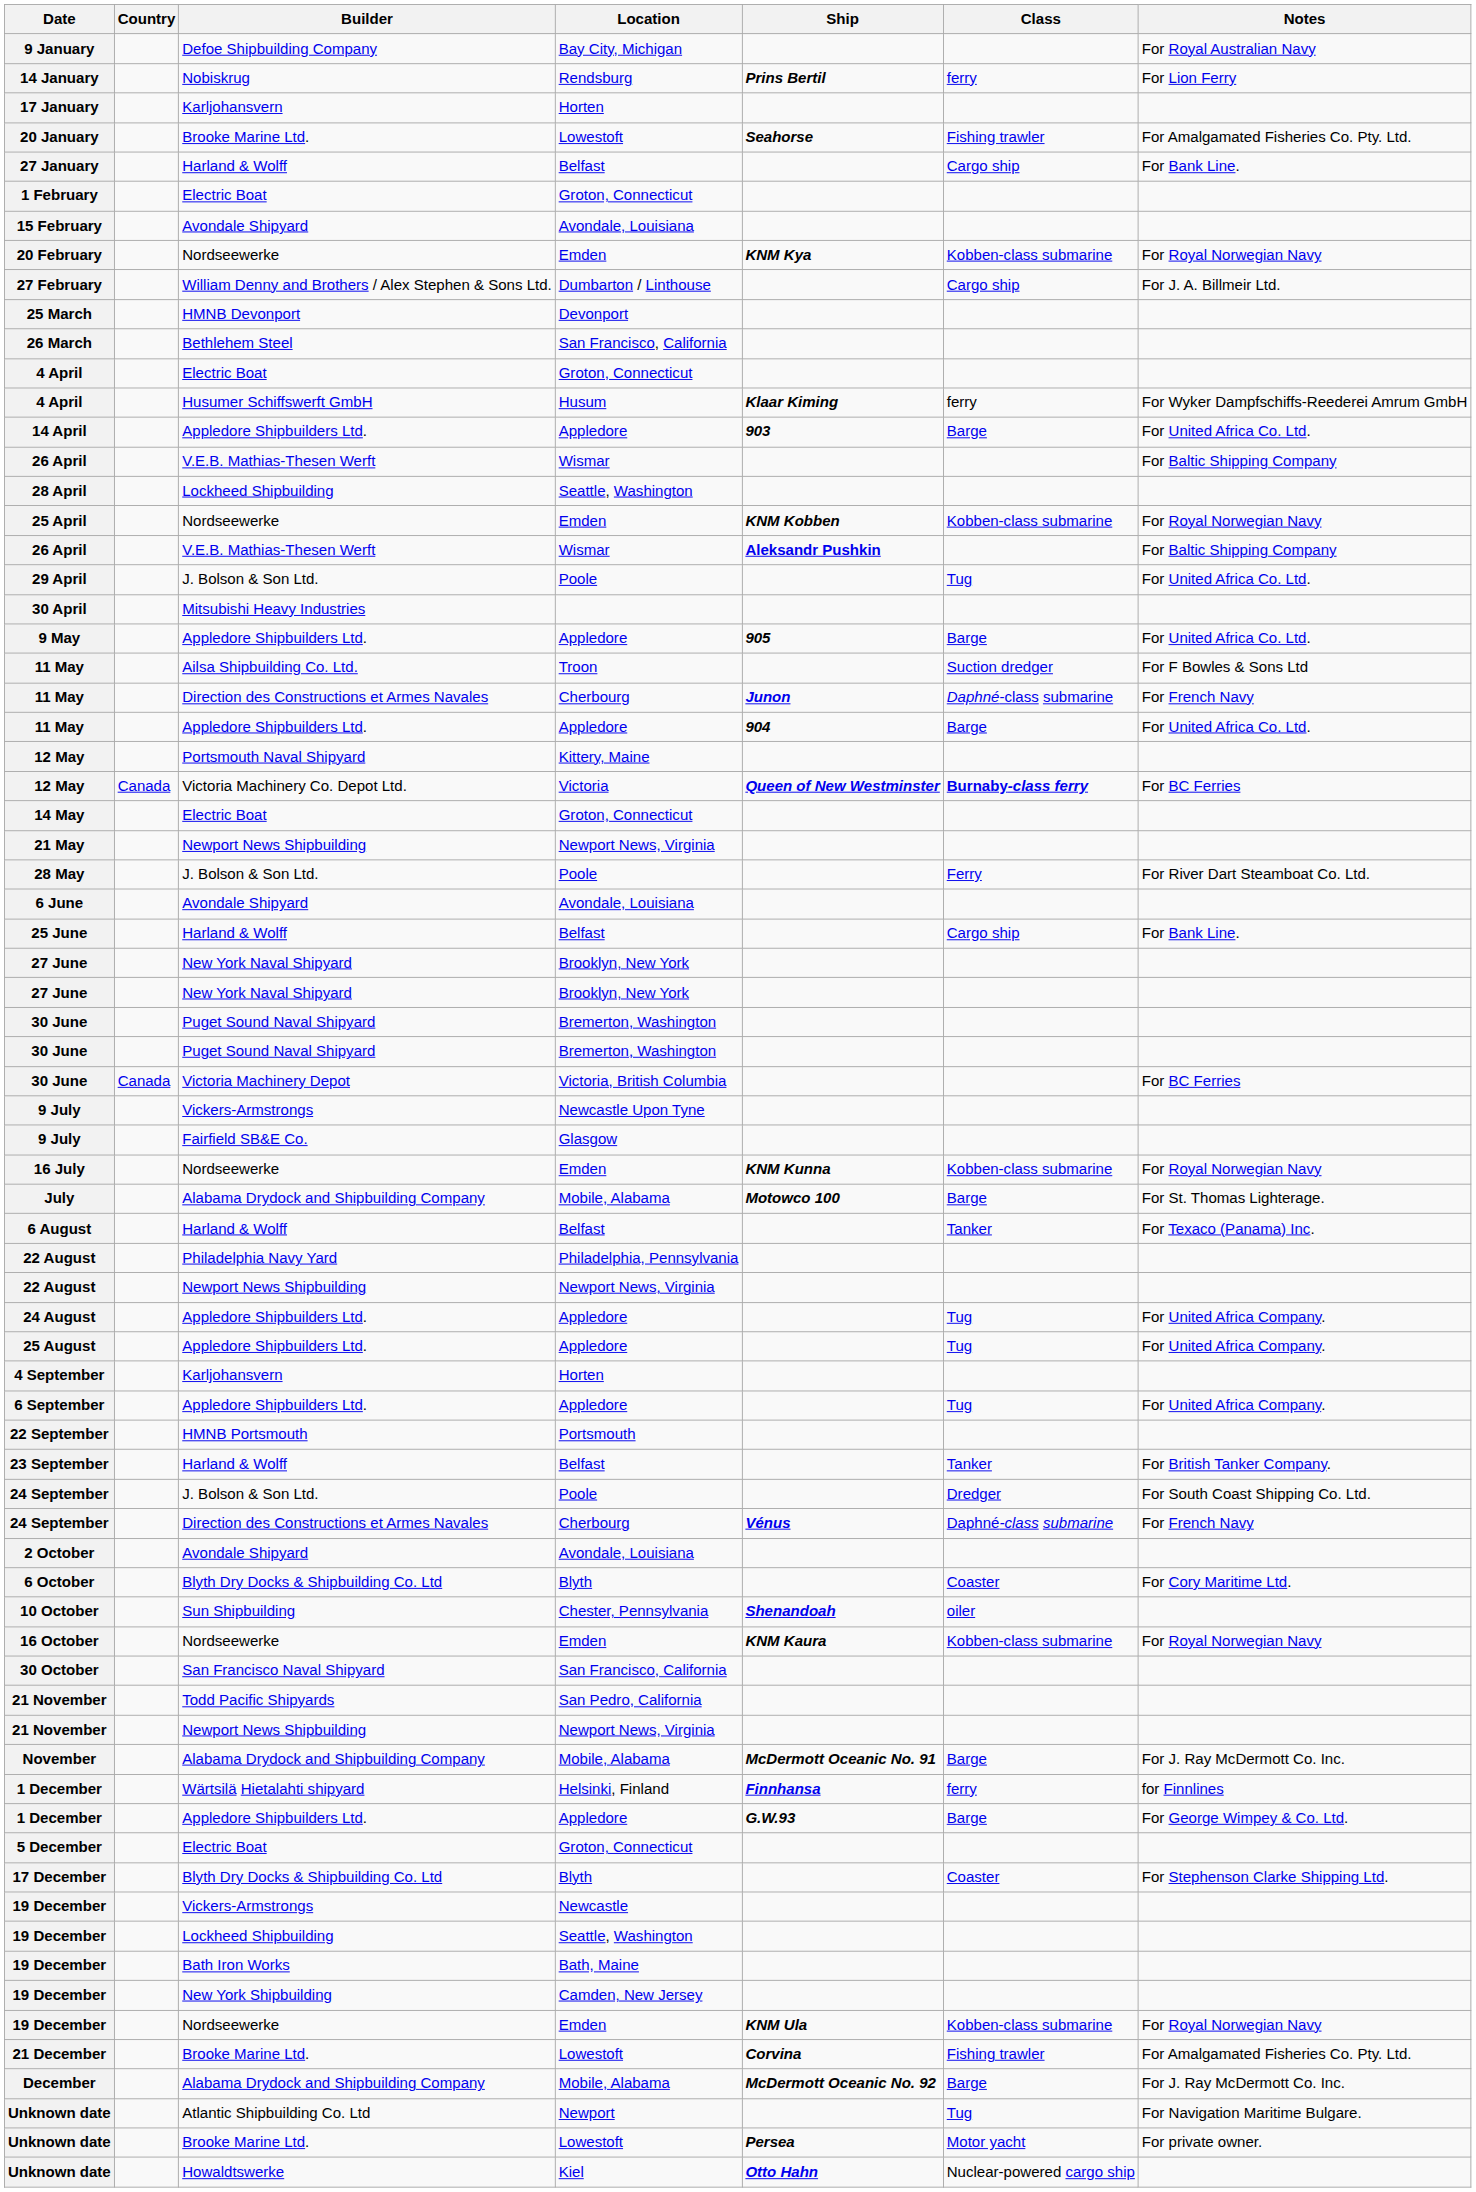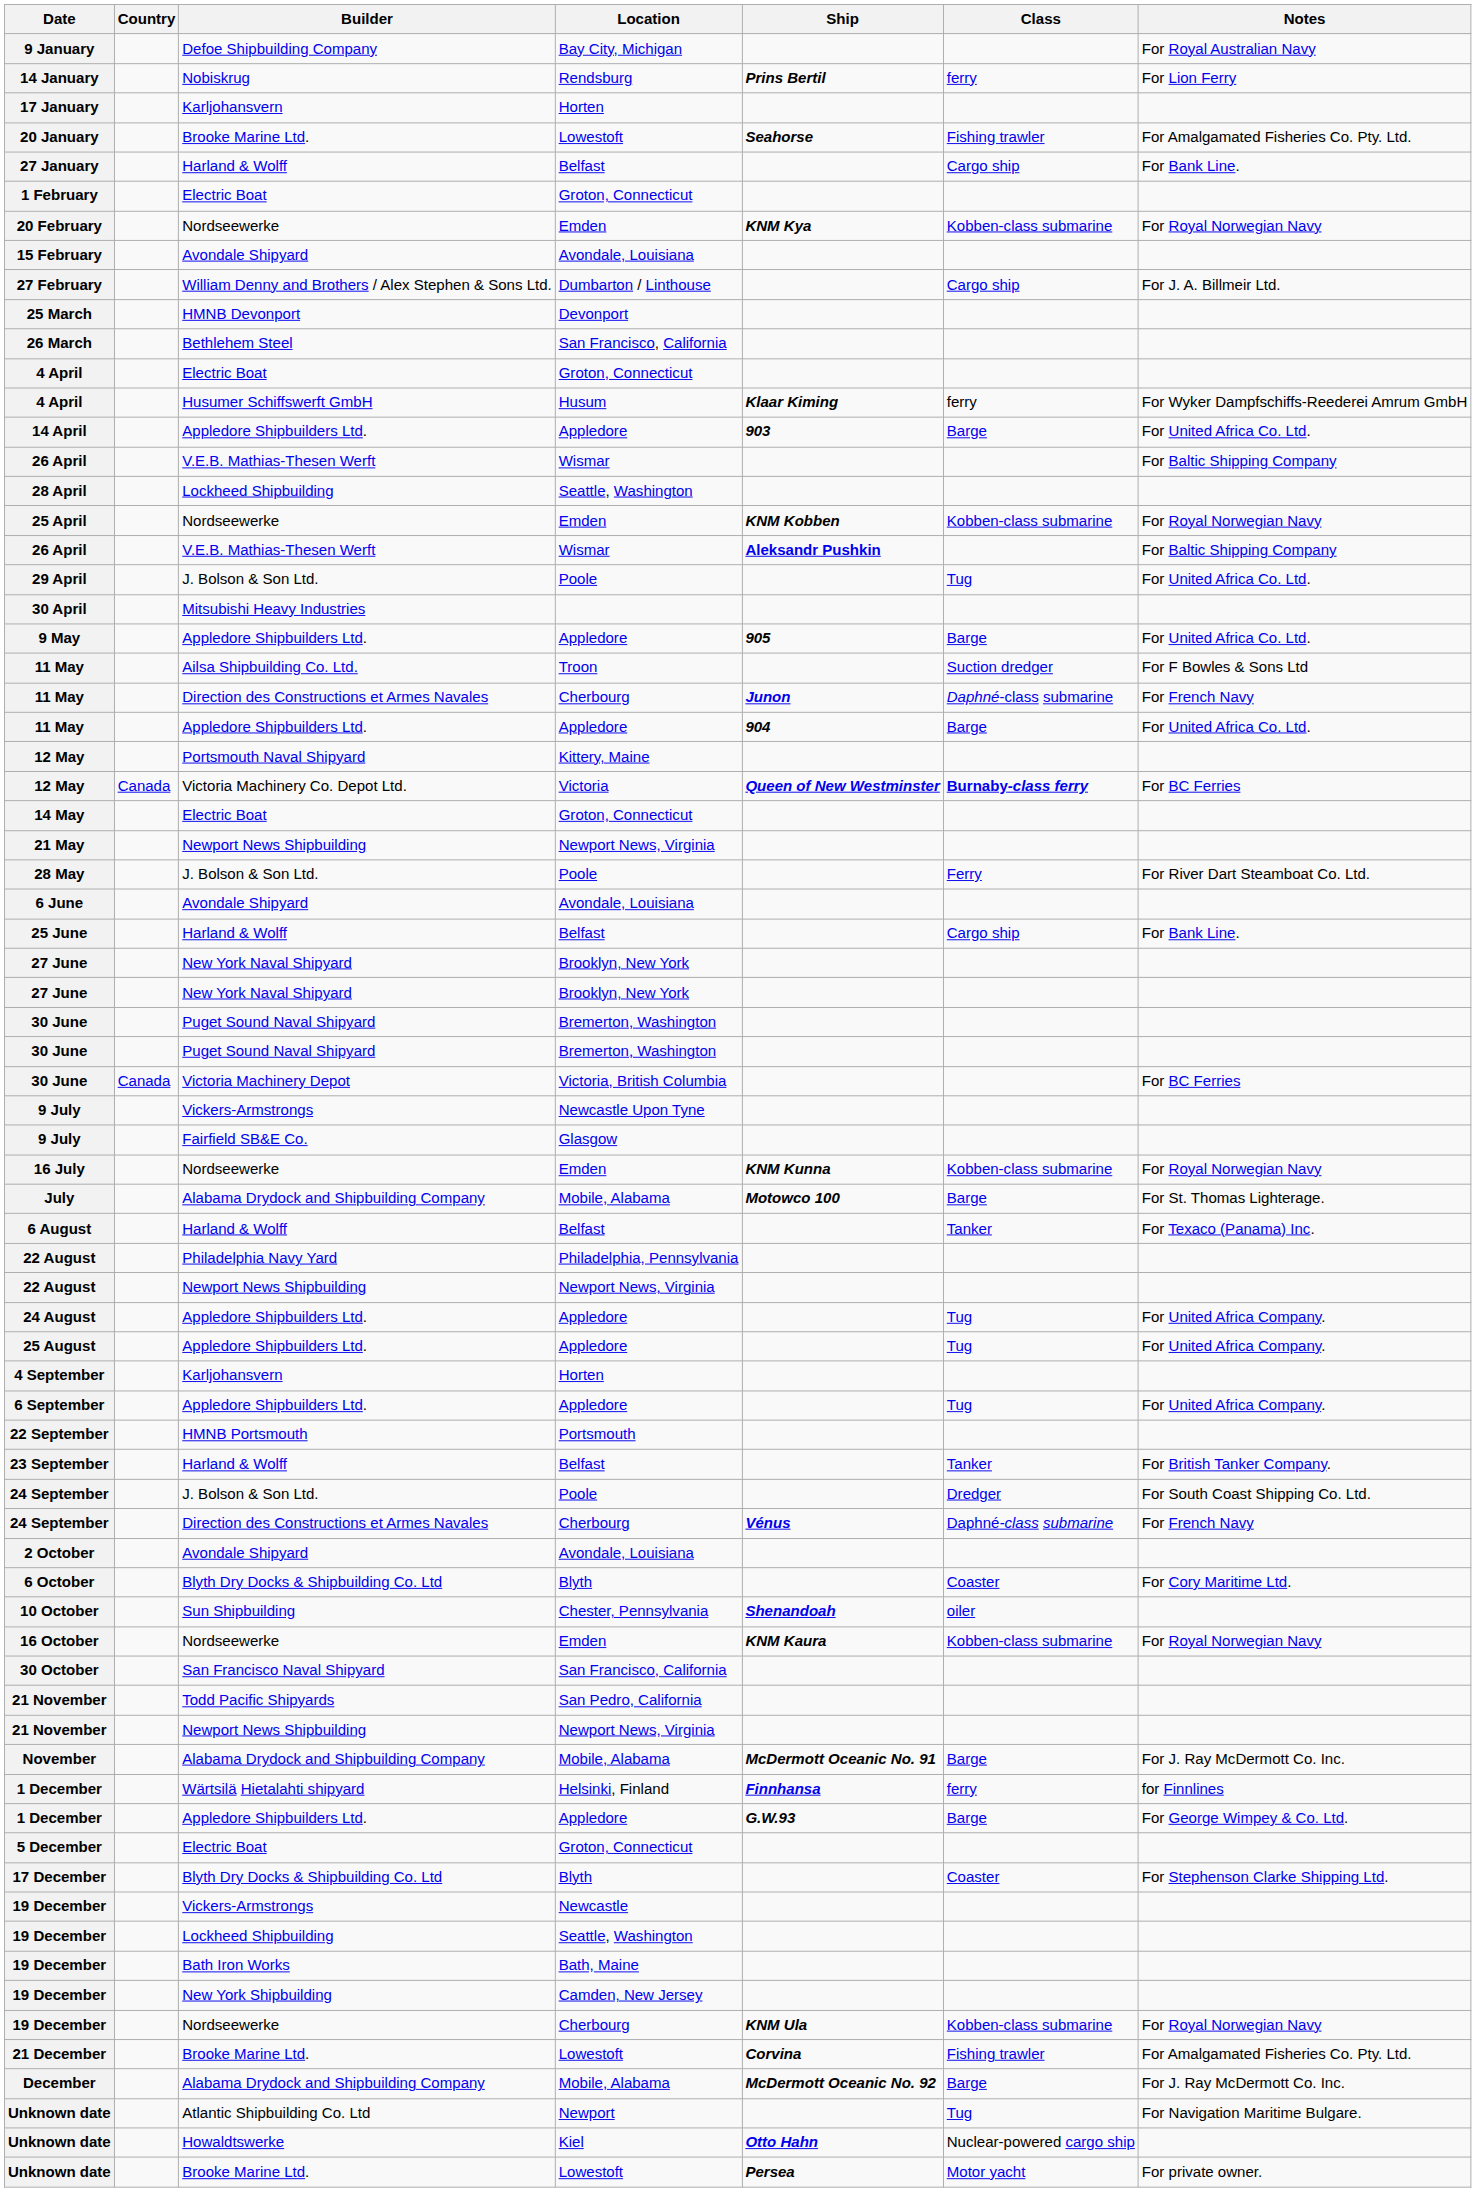rows swapped: 15 February <-> 20 February
19 December / Nordseewerke | Location: Emden -> Cherbourg
rows swapped: Unknown date / Howaldtswerke <-> Unknown date / Brooke Marine Ltd.
